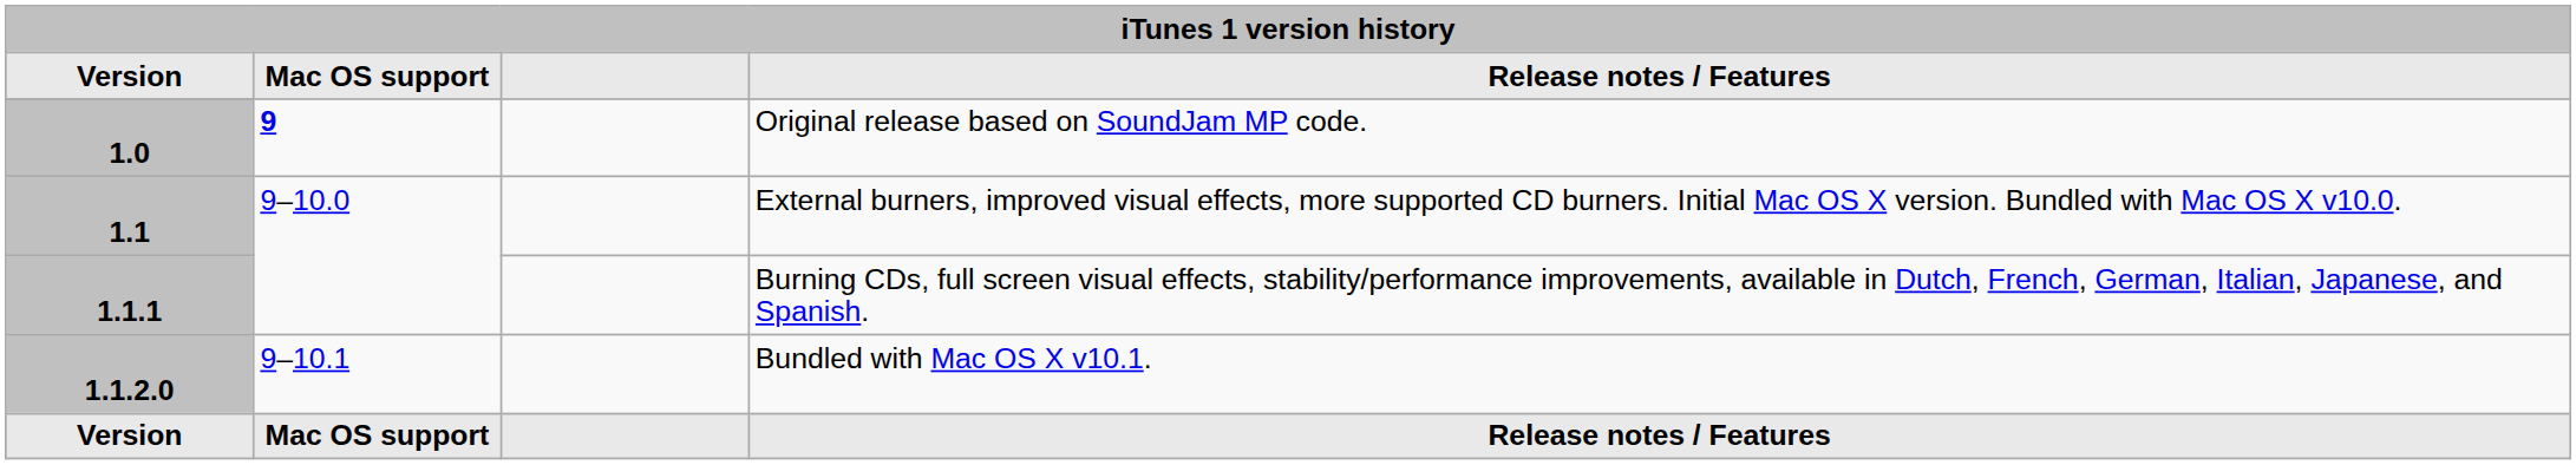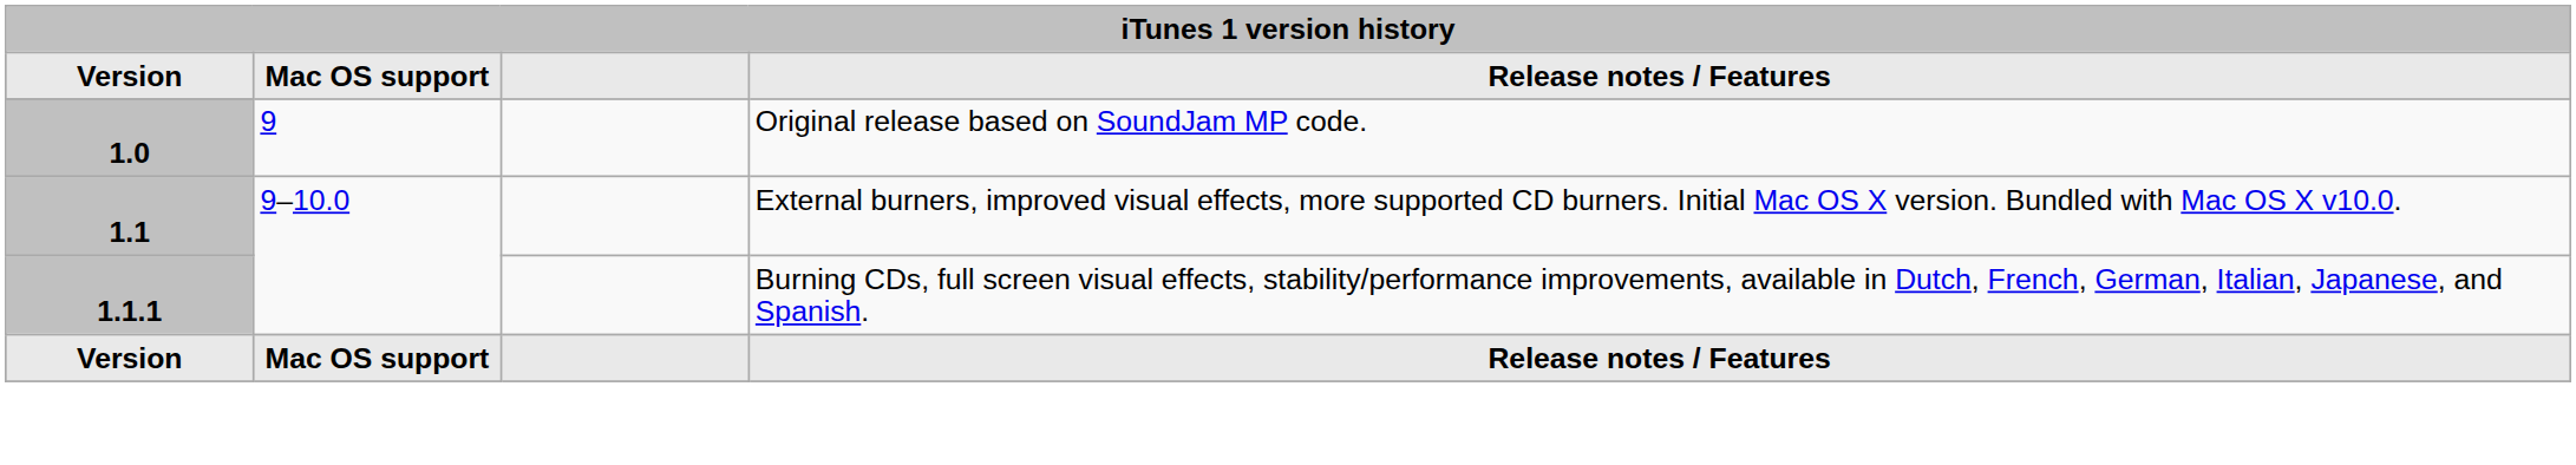1.0 | Mac OS support: bold -> normal
- row: 1.1.2.0 | 9–10.1 | Bundled with Mac OS X v10.1.
